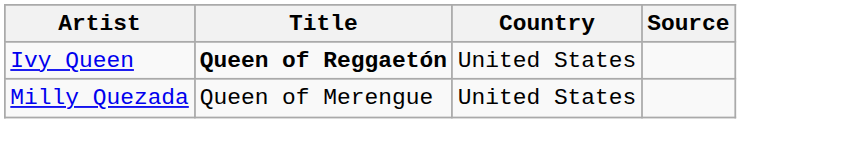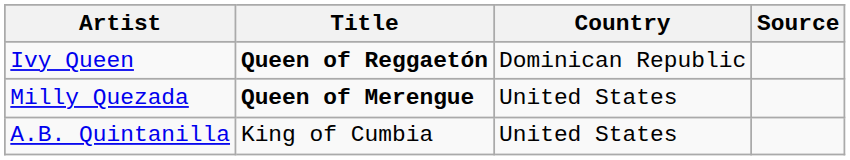Ivy Queen | Country: United States -> Dominican Republic
Milly Quezada | Title: normal -> bold
+ row: A.B. Quintanilla | King of Cumbia | United States
